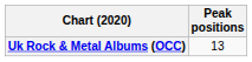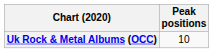Uk Rock & Metal Albums (OCC) | Peak positions: 13 -> 10
